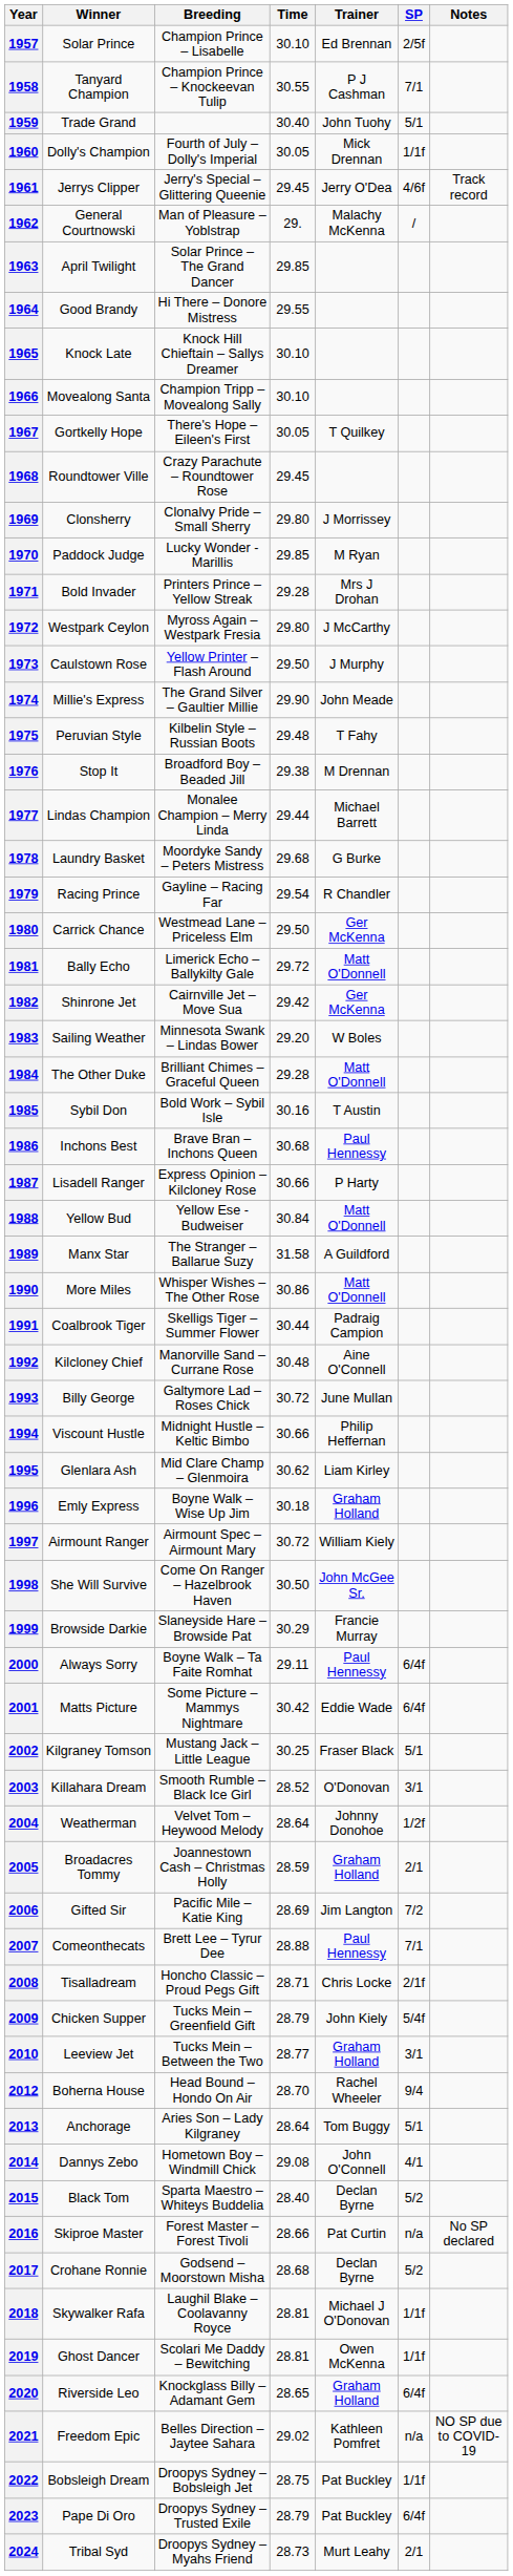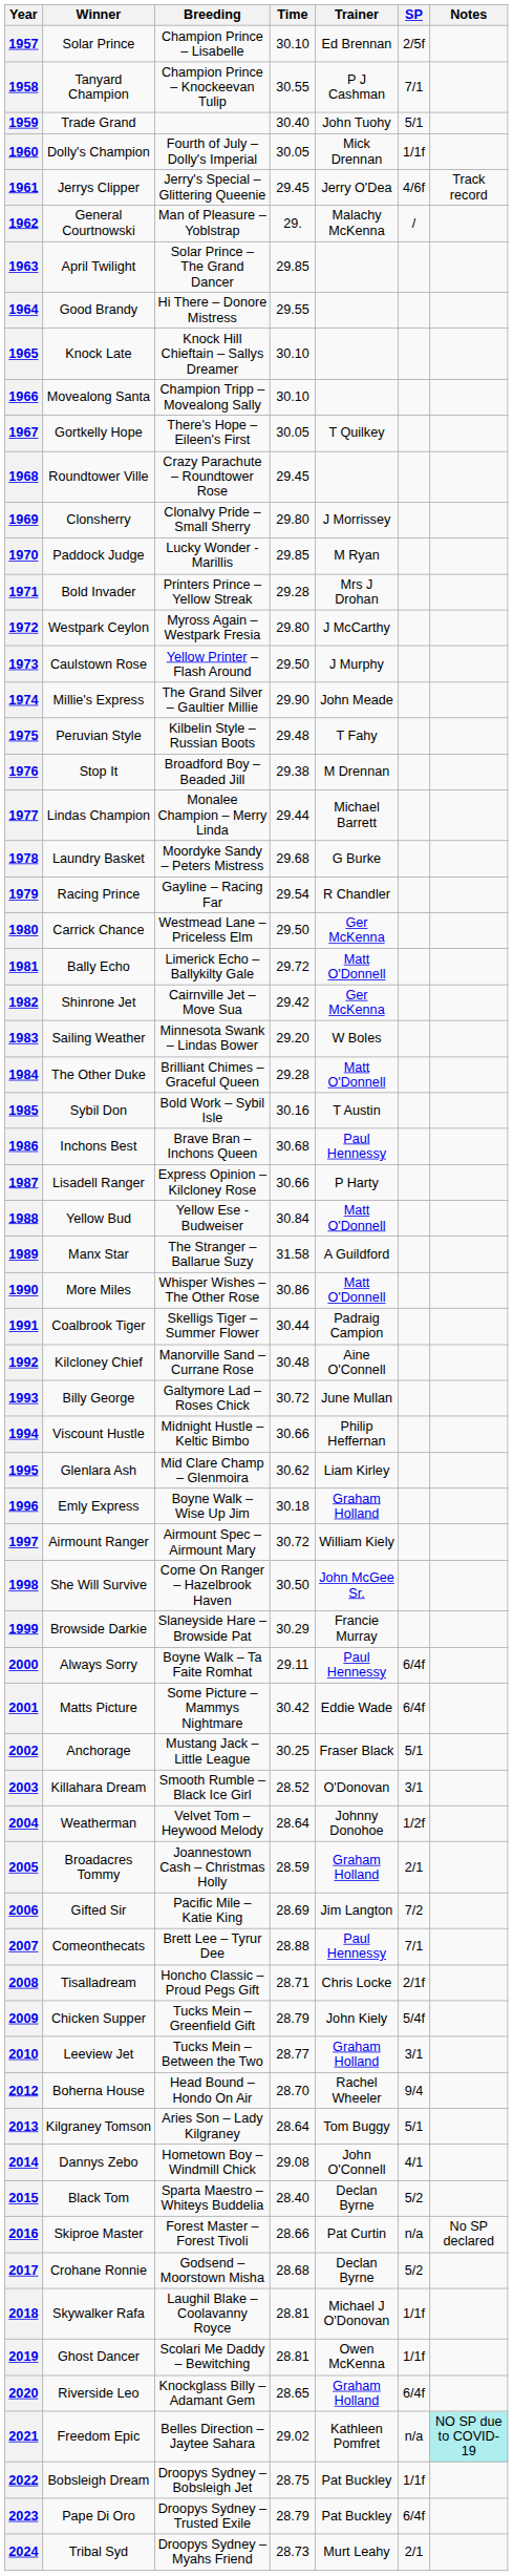2002 | Winner: Kilgraney Tomson -> Anchorage
2013 | Winner: Anchorage -> Kilgraney Tomson
2021 | Notes: no background -> paleturquoise background
